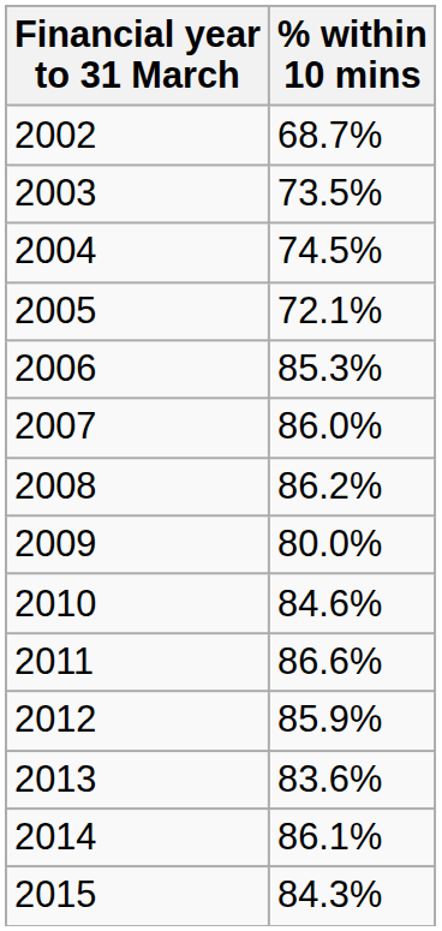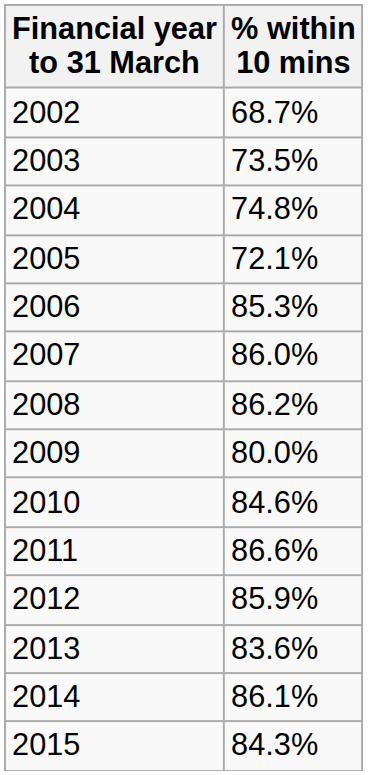2004 | % within 10 mins: 74.5% -> 74.8%
